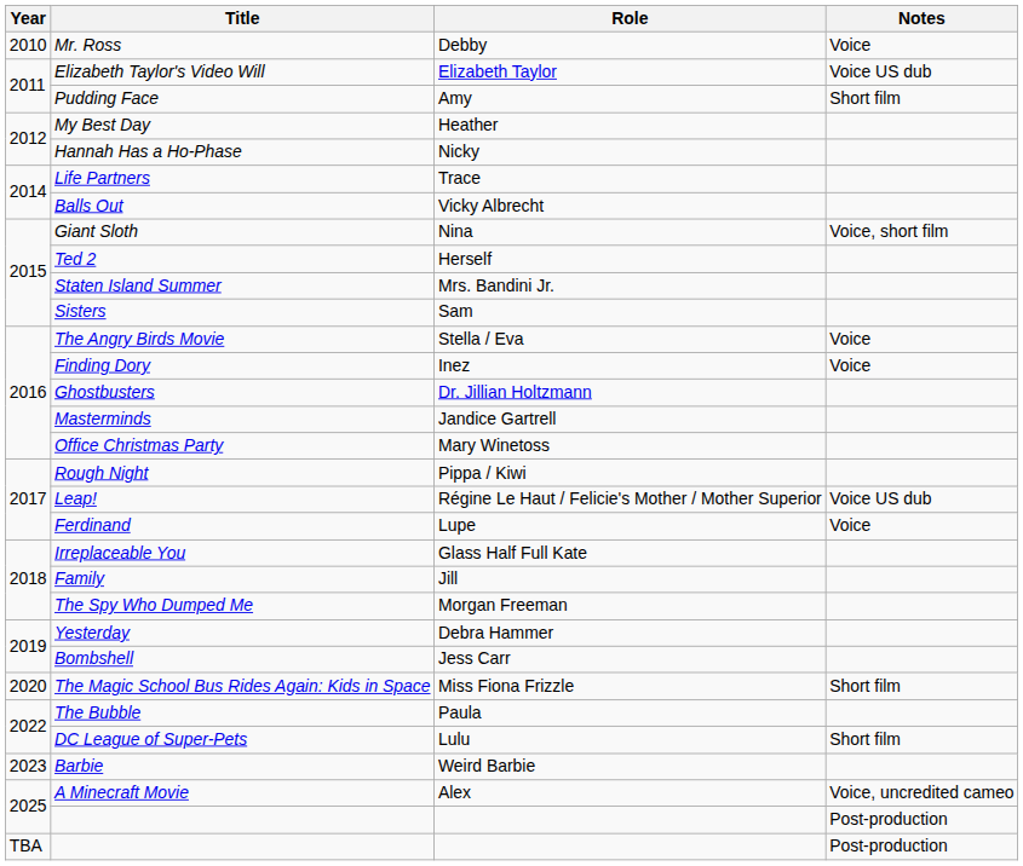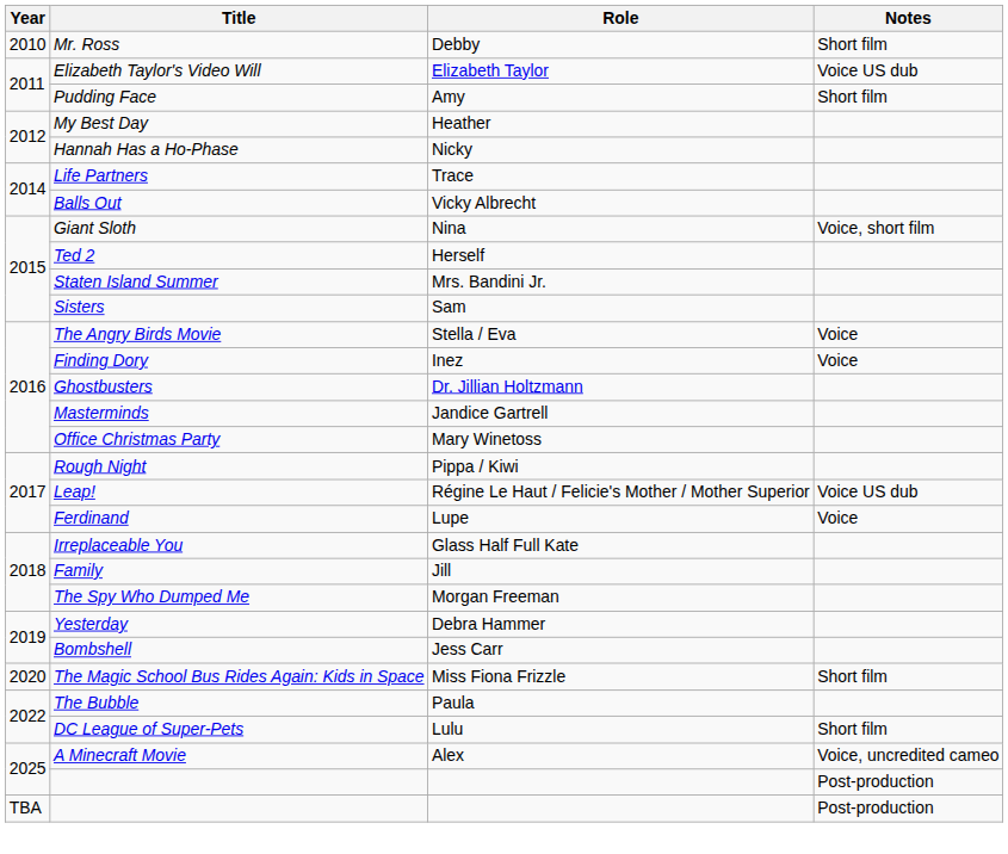Mr. Ross | Notes: Voice -> Short film
- row: 2023 | Barbie | Weird Barbie
